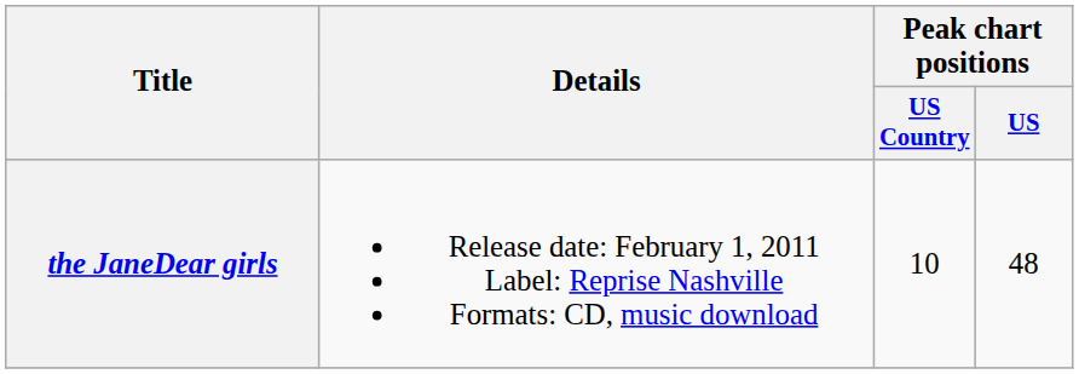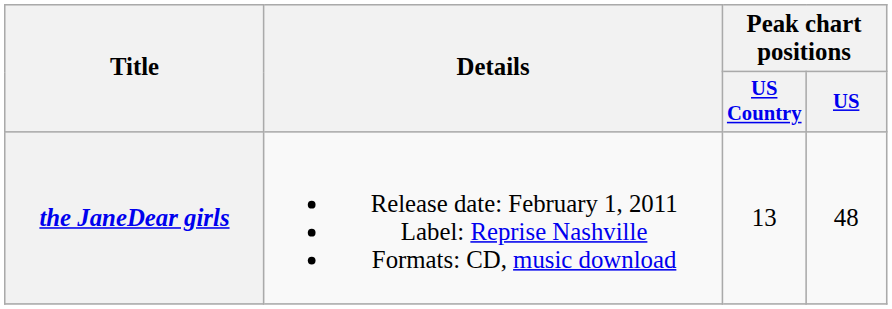the JaneDear girls | Peak chart positions / US Country: 10 -> 13
